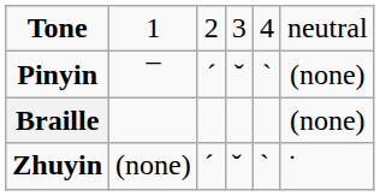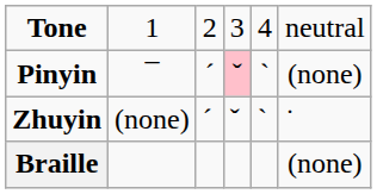Pinyin | column 4: no background -> pink background
rows swapped: Zhuyin <-> Braille
